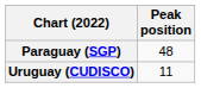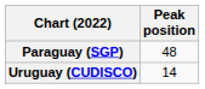Uruguay (CUDISCO) | Peak position: 11 -> 14
